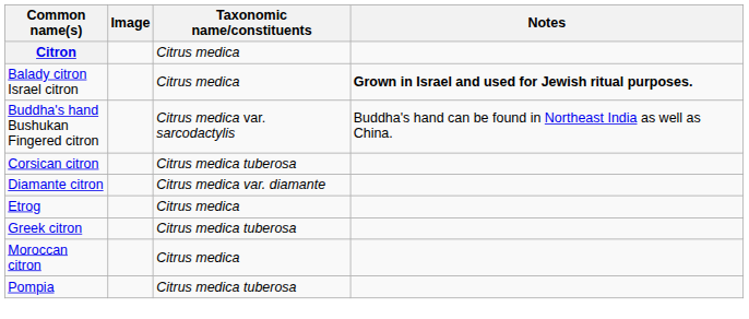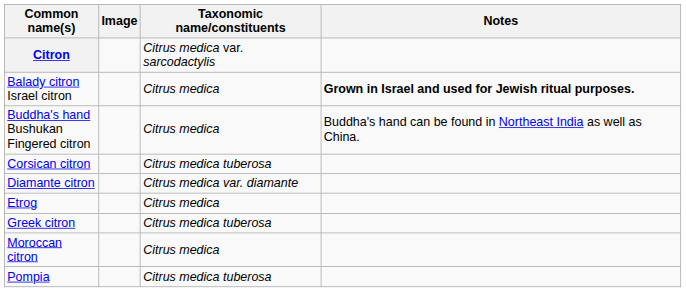Citron | Taxonomic name/constituents: Citrus medica -> Citrus medica var. sarcodactylis
Buddha's hand Bushukan Fingered citron | Taxonomic name/constituents: Citrus medica var. sarcodactylis -> Citrus medica
